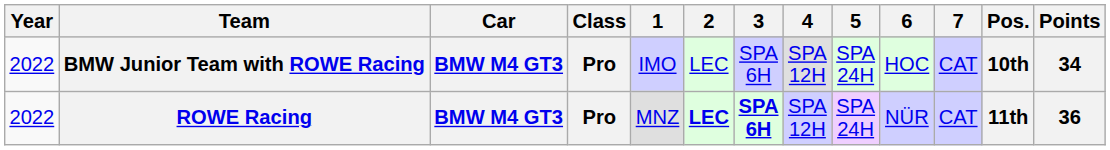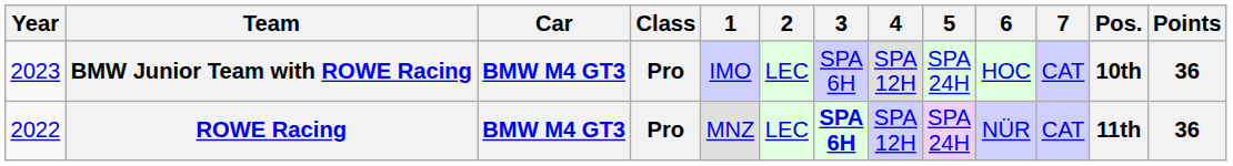BMW Junior Team with ROWE Racing | Year: 2022 -> 2023
BMW Junior Team with ROWE Racing | Points: 34 -> 36
ROWE Racing | 2: bold -> normal
